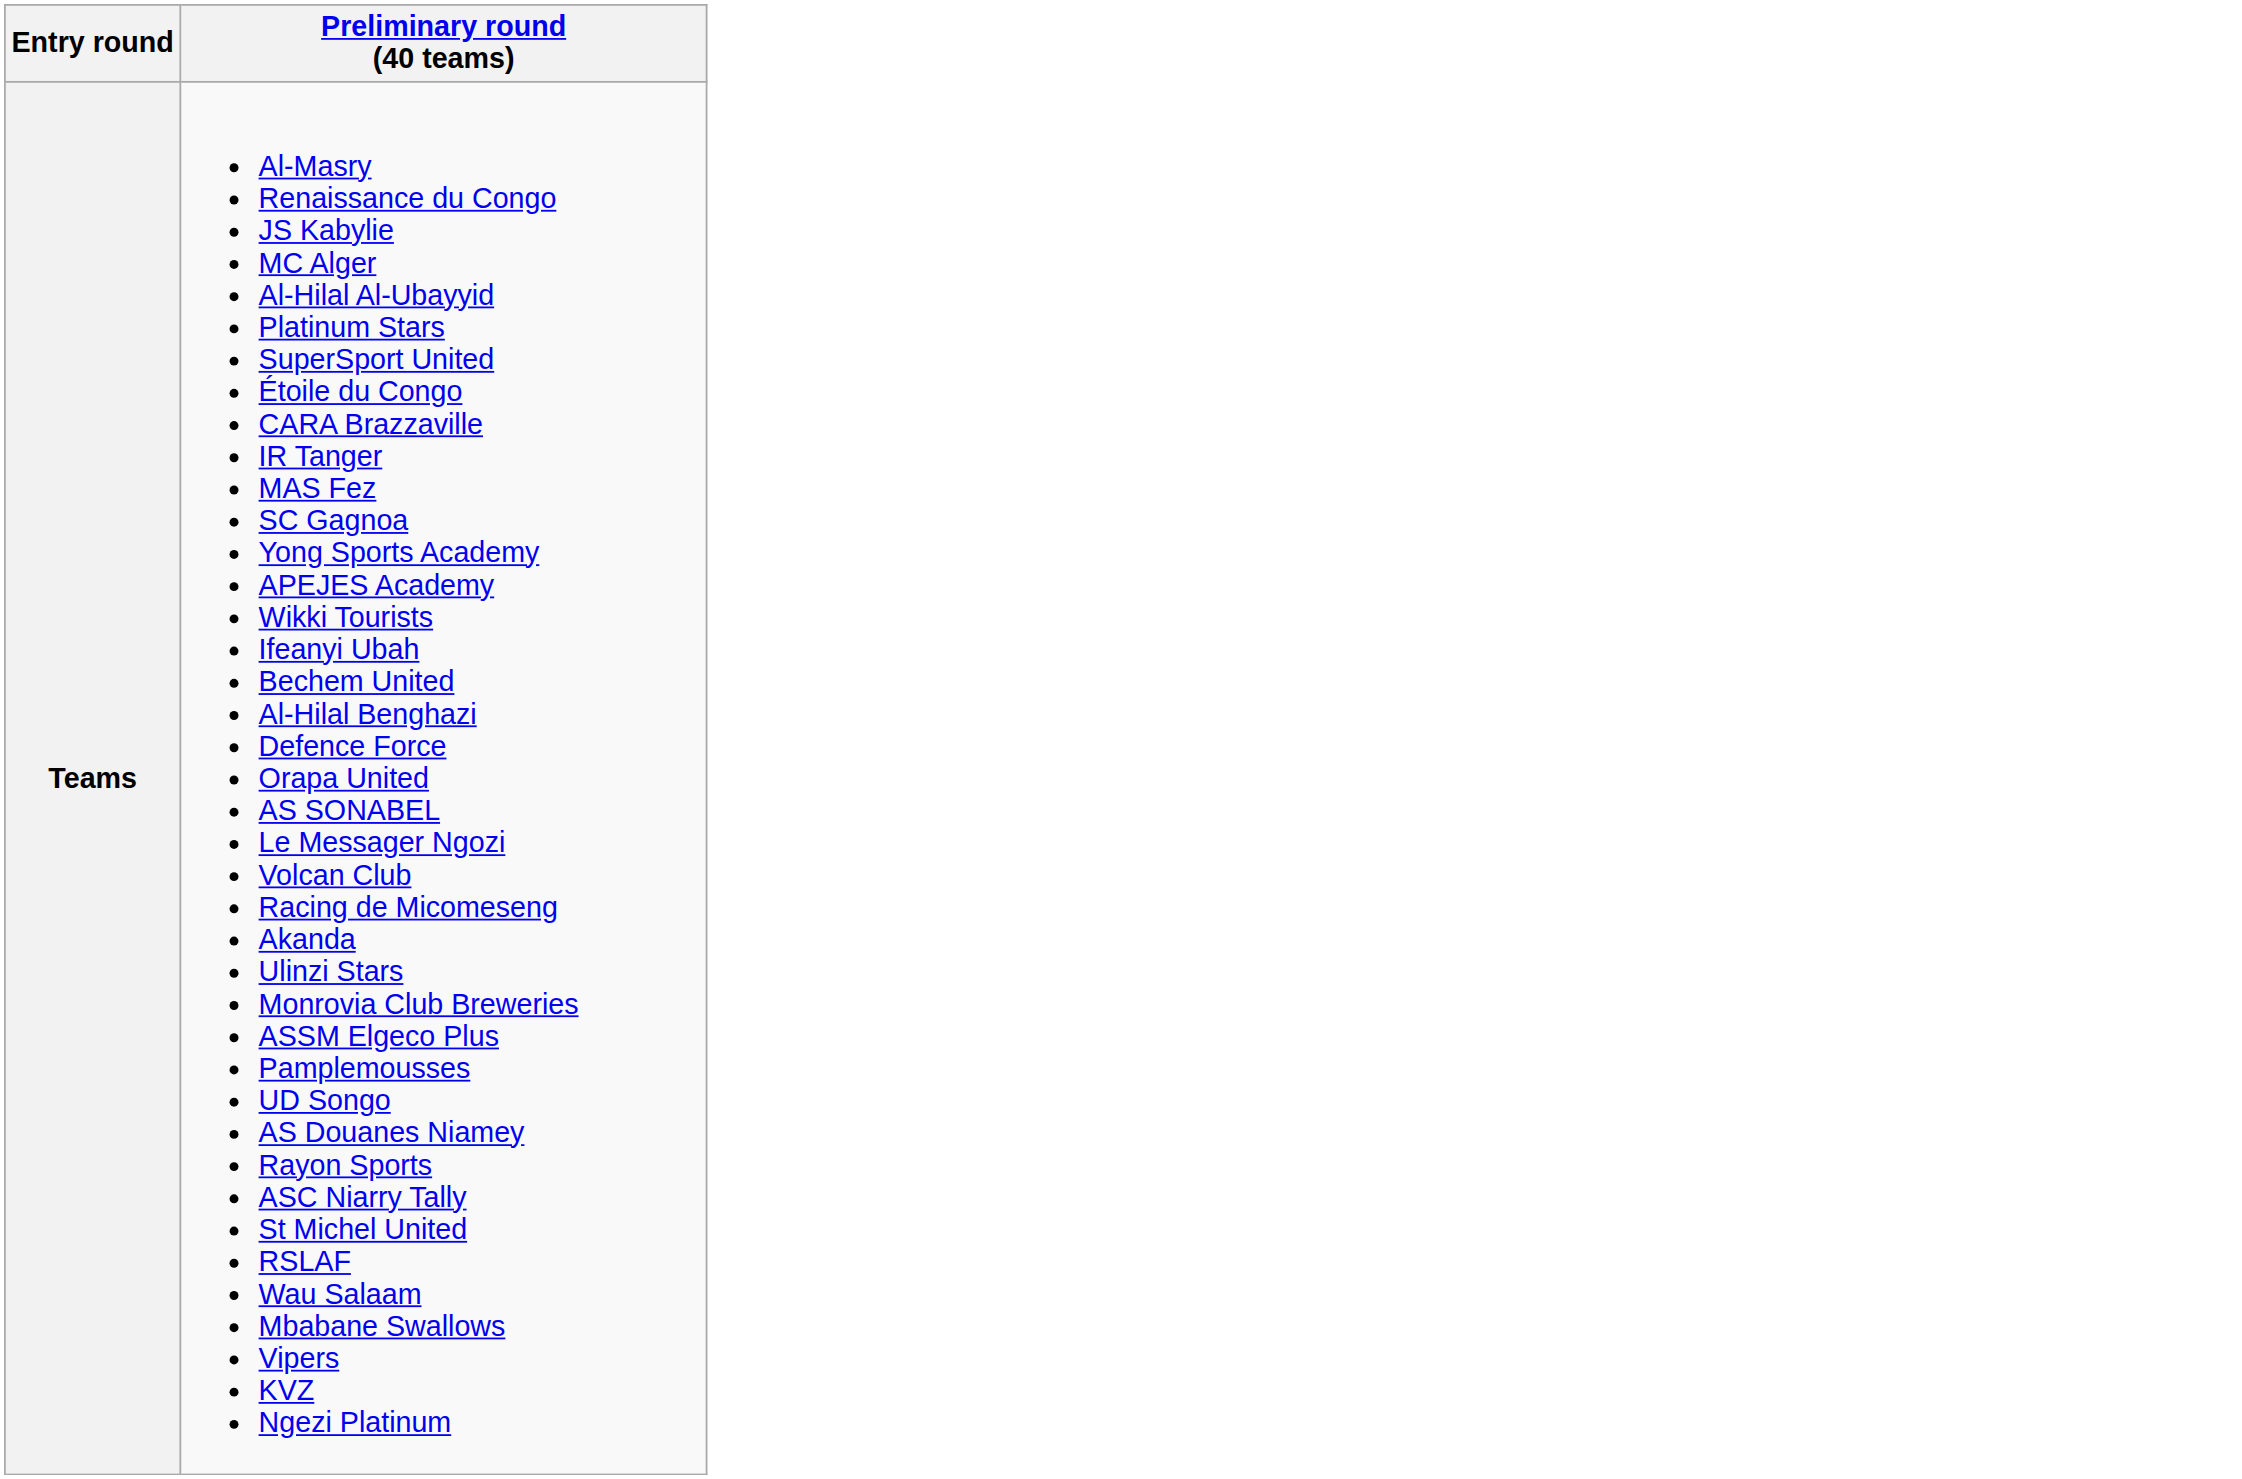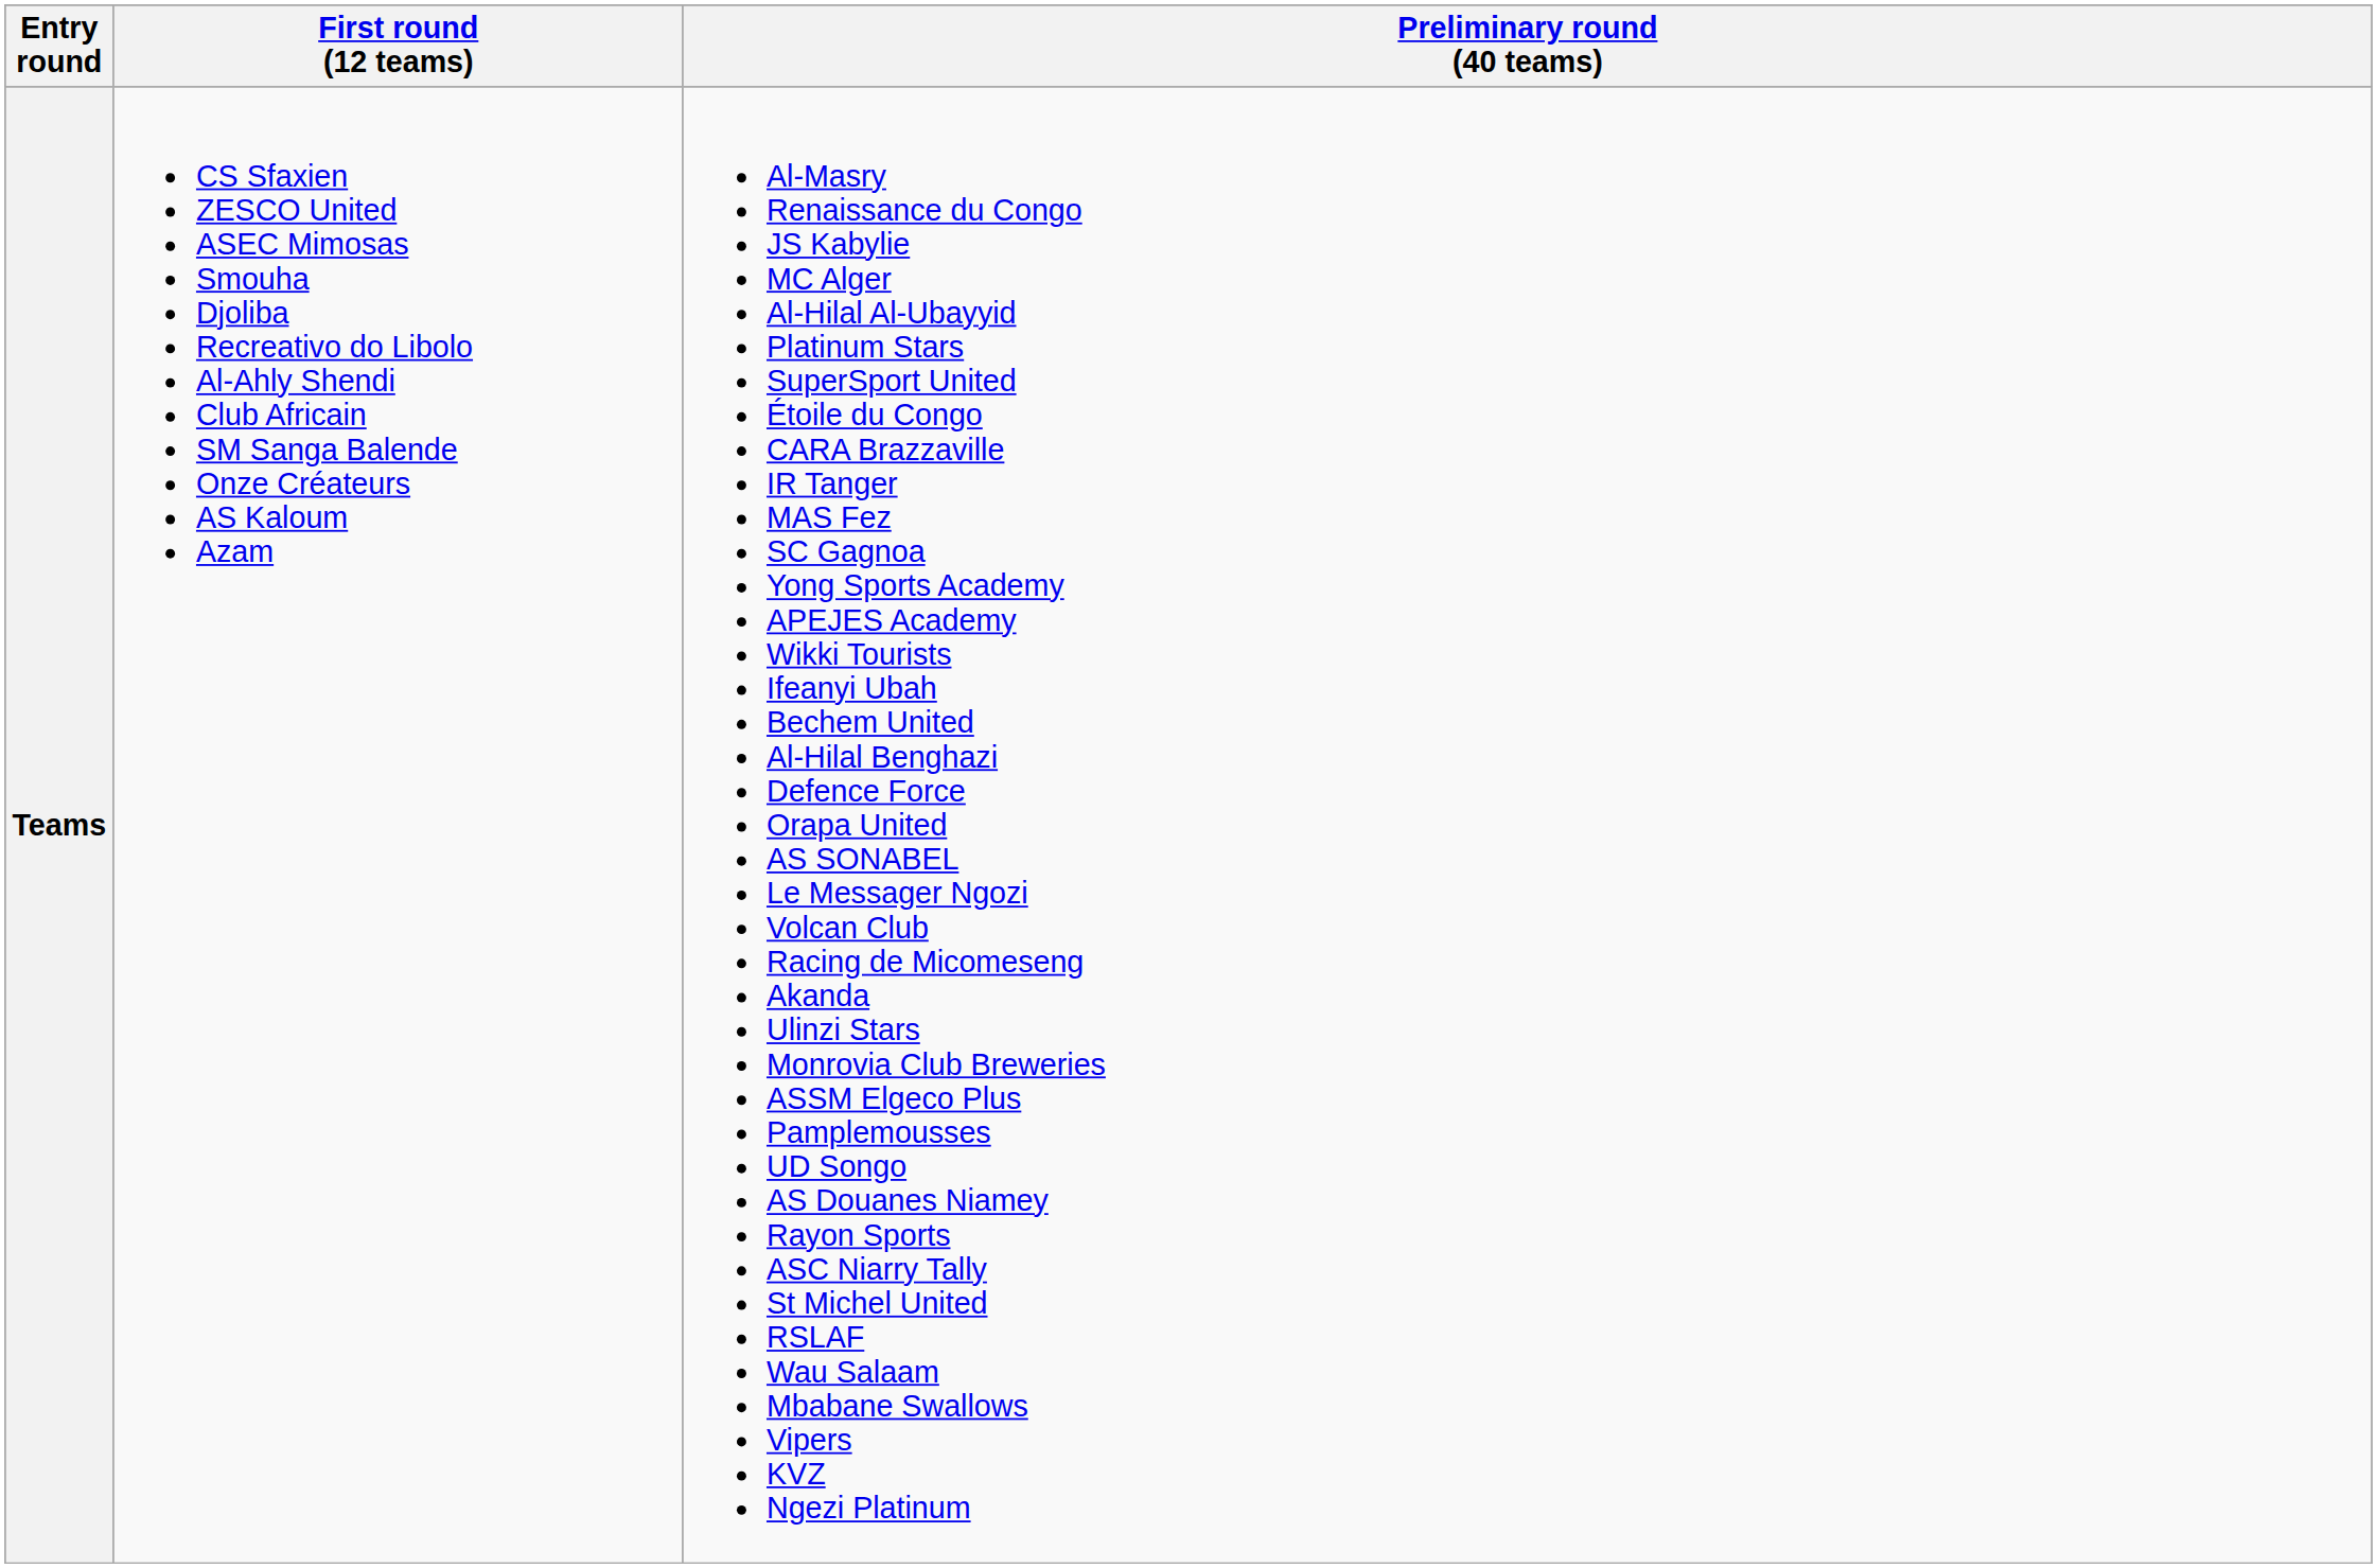+ column: First round (12 teams) | CS Sfaxien ZESCO United ASEC Mimosas Smouha Djoliba Recreativo do Libolo Al-Ahly Shendi Club Africain SM Sanga Balende Onze Créateurs AS Kaloum Azam
